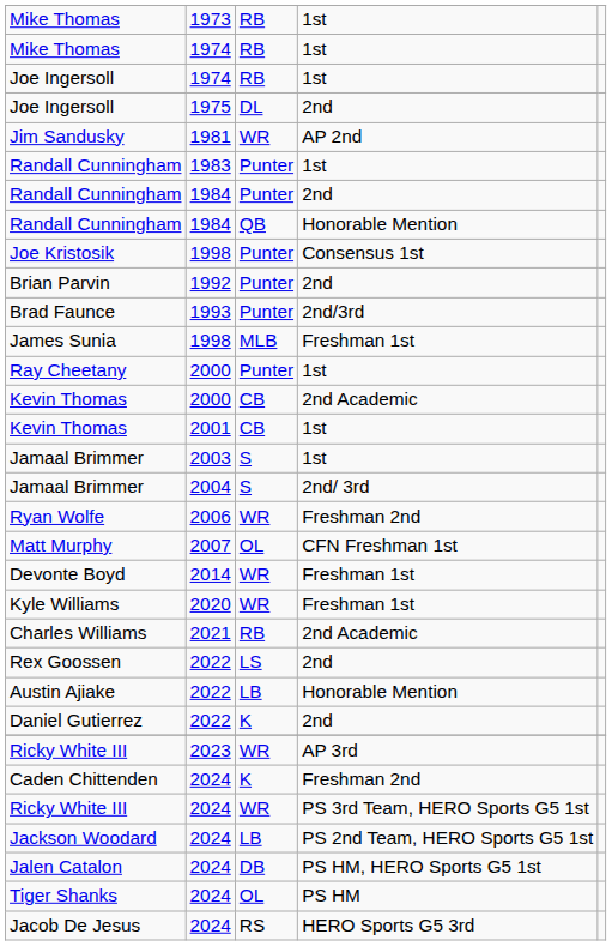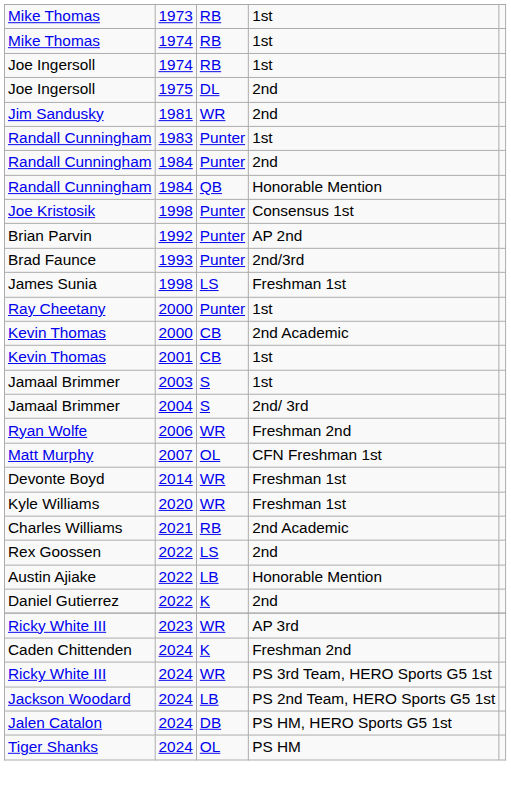Jim Sandusky | column 4: AP 2nd -> 2nd
Brian Parvin | column 4: 2nd -> AP 2nd
James Sunia | column 3: MLB -> LS
- row: Jacob De Jesus | 2024 | RS | HERO Sports G5 3rd
